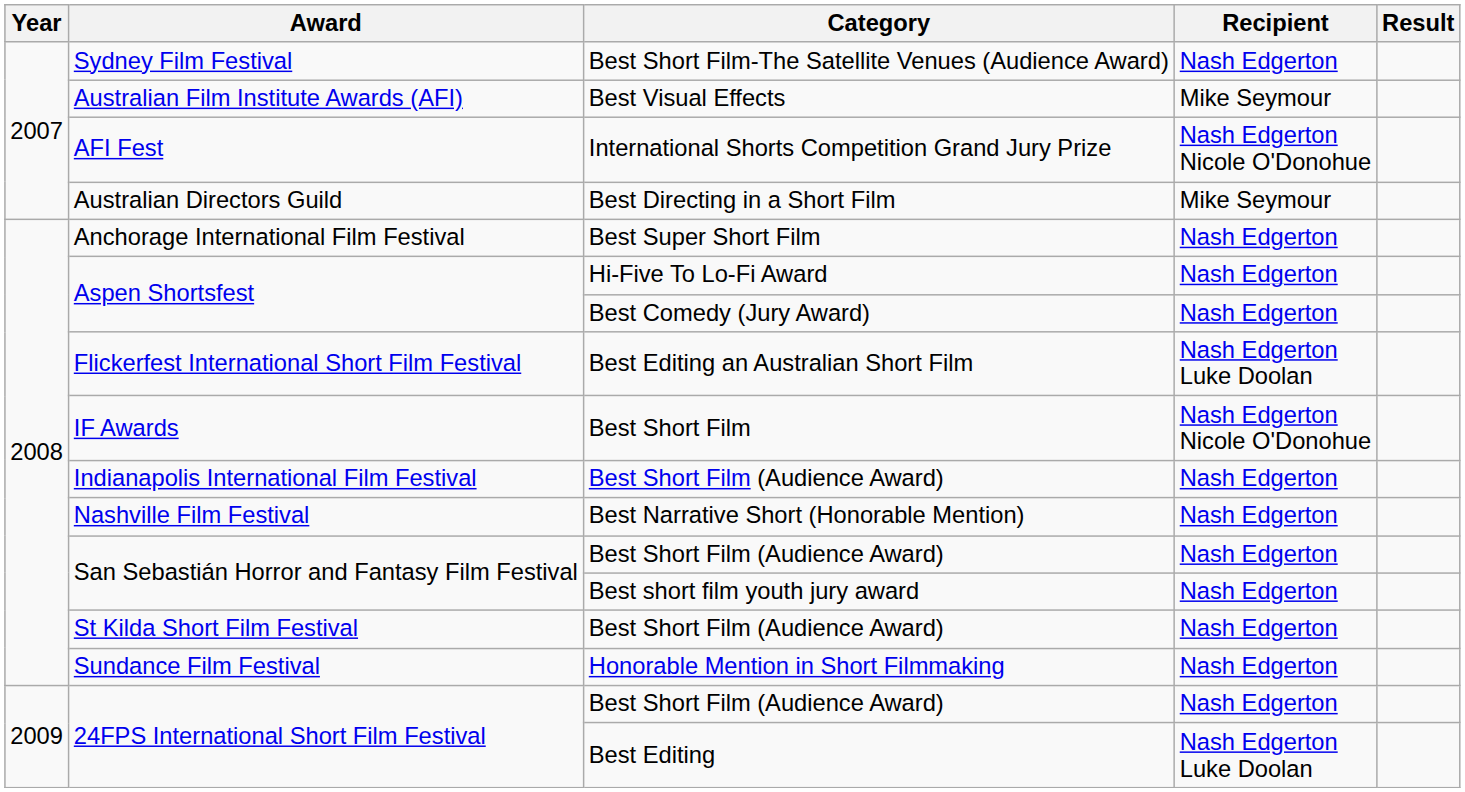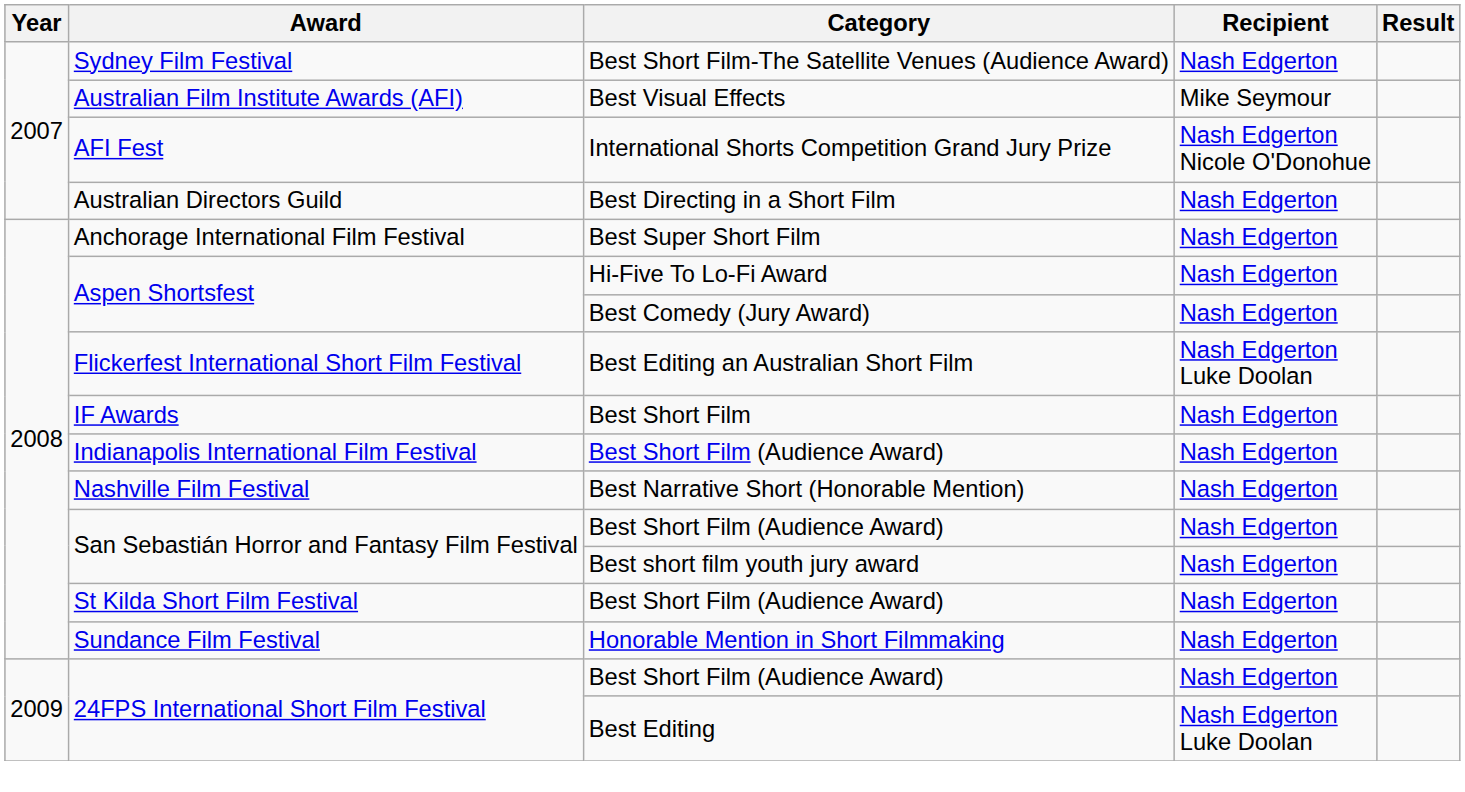Australian Directors Guild | Recipient: Mike Seymour -> Nash Edgerton
IF Awards | Recipient: Nash Edgerton Nicole O'Donohue -> Nash Edgerton
